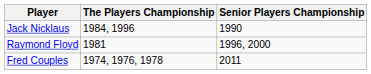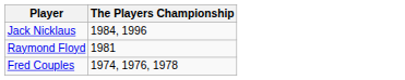- column: Senior Players Championship | 1990 | 1996, 2000 | 2011
